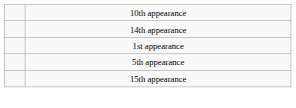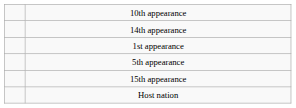+ row: Host nation
